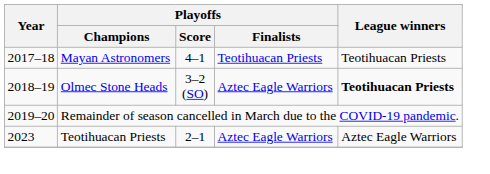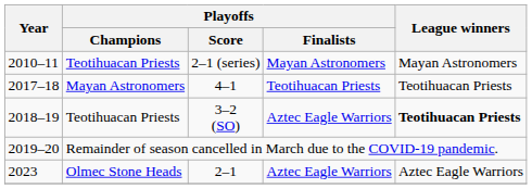+ row: 2010–11 | Teotihuacan Priests | 2–1 (series) | Mayan Astronomers | Mayan Astronomers
3–2 (SO) | Playoffs / Champions: Olmec Stone Heads -> Teotihuacan Priests
2–1 | Playoffs / Champions: Teotihuacan Priests -> Olmec Stone Heads
